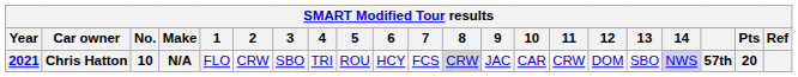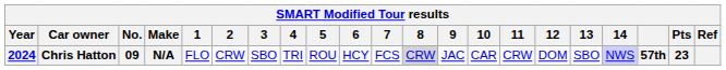Chris Hatton | Year: 2021 -> 2024
Chris Hatton | No.: 10 -> 09
Chris Hatton | Pts: 20 -> 23
